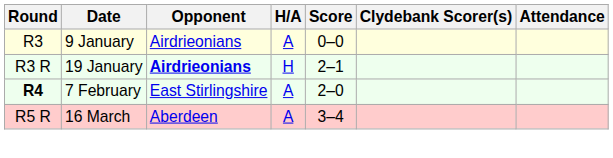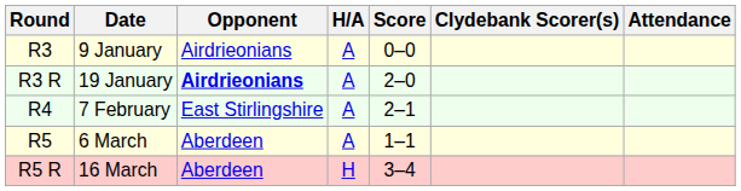19 January | H/A: H -> A
19 January | Score: 2–1 -> 2–0
7 February | Round: bold -> normal
7 February | Score: 2–0 -> 2–1
+ row: R5 | 6 March | Aberdeen | A | 1–1
16 March | H/A: A -> H
